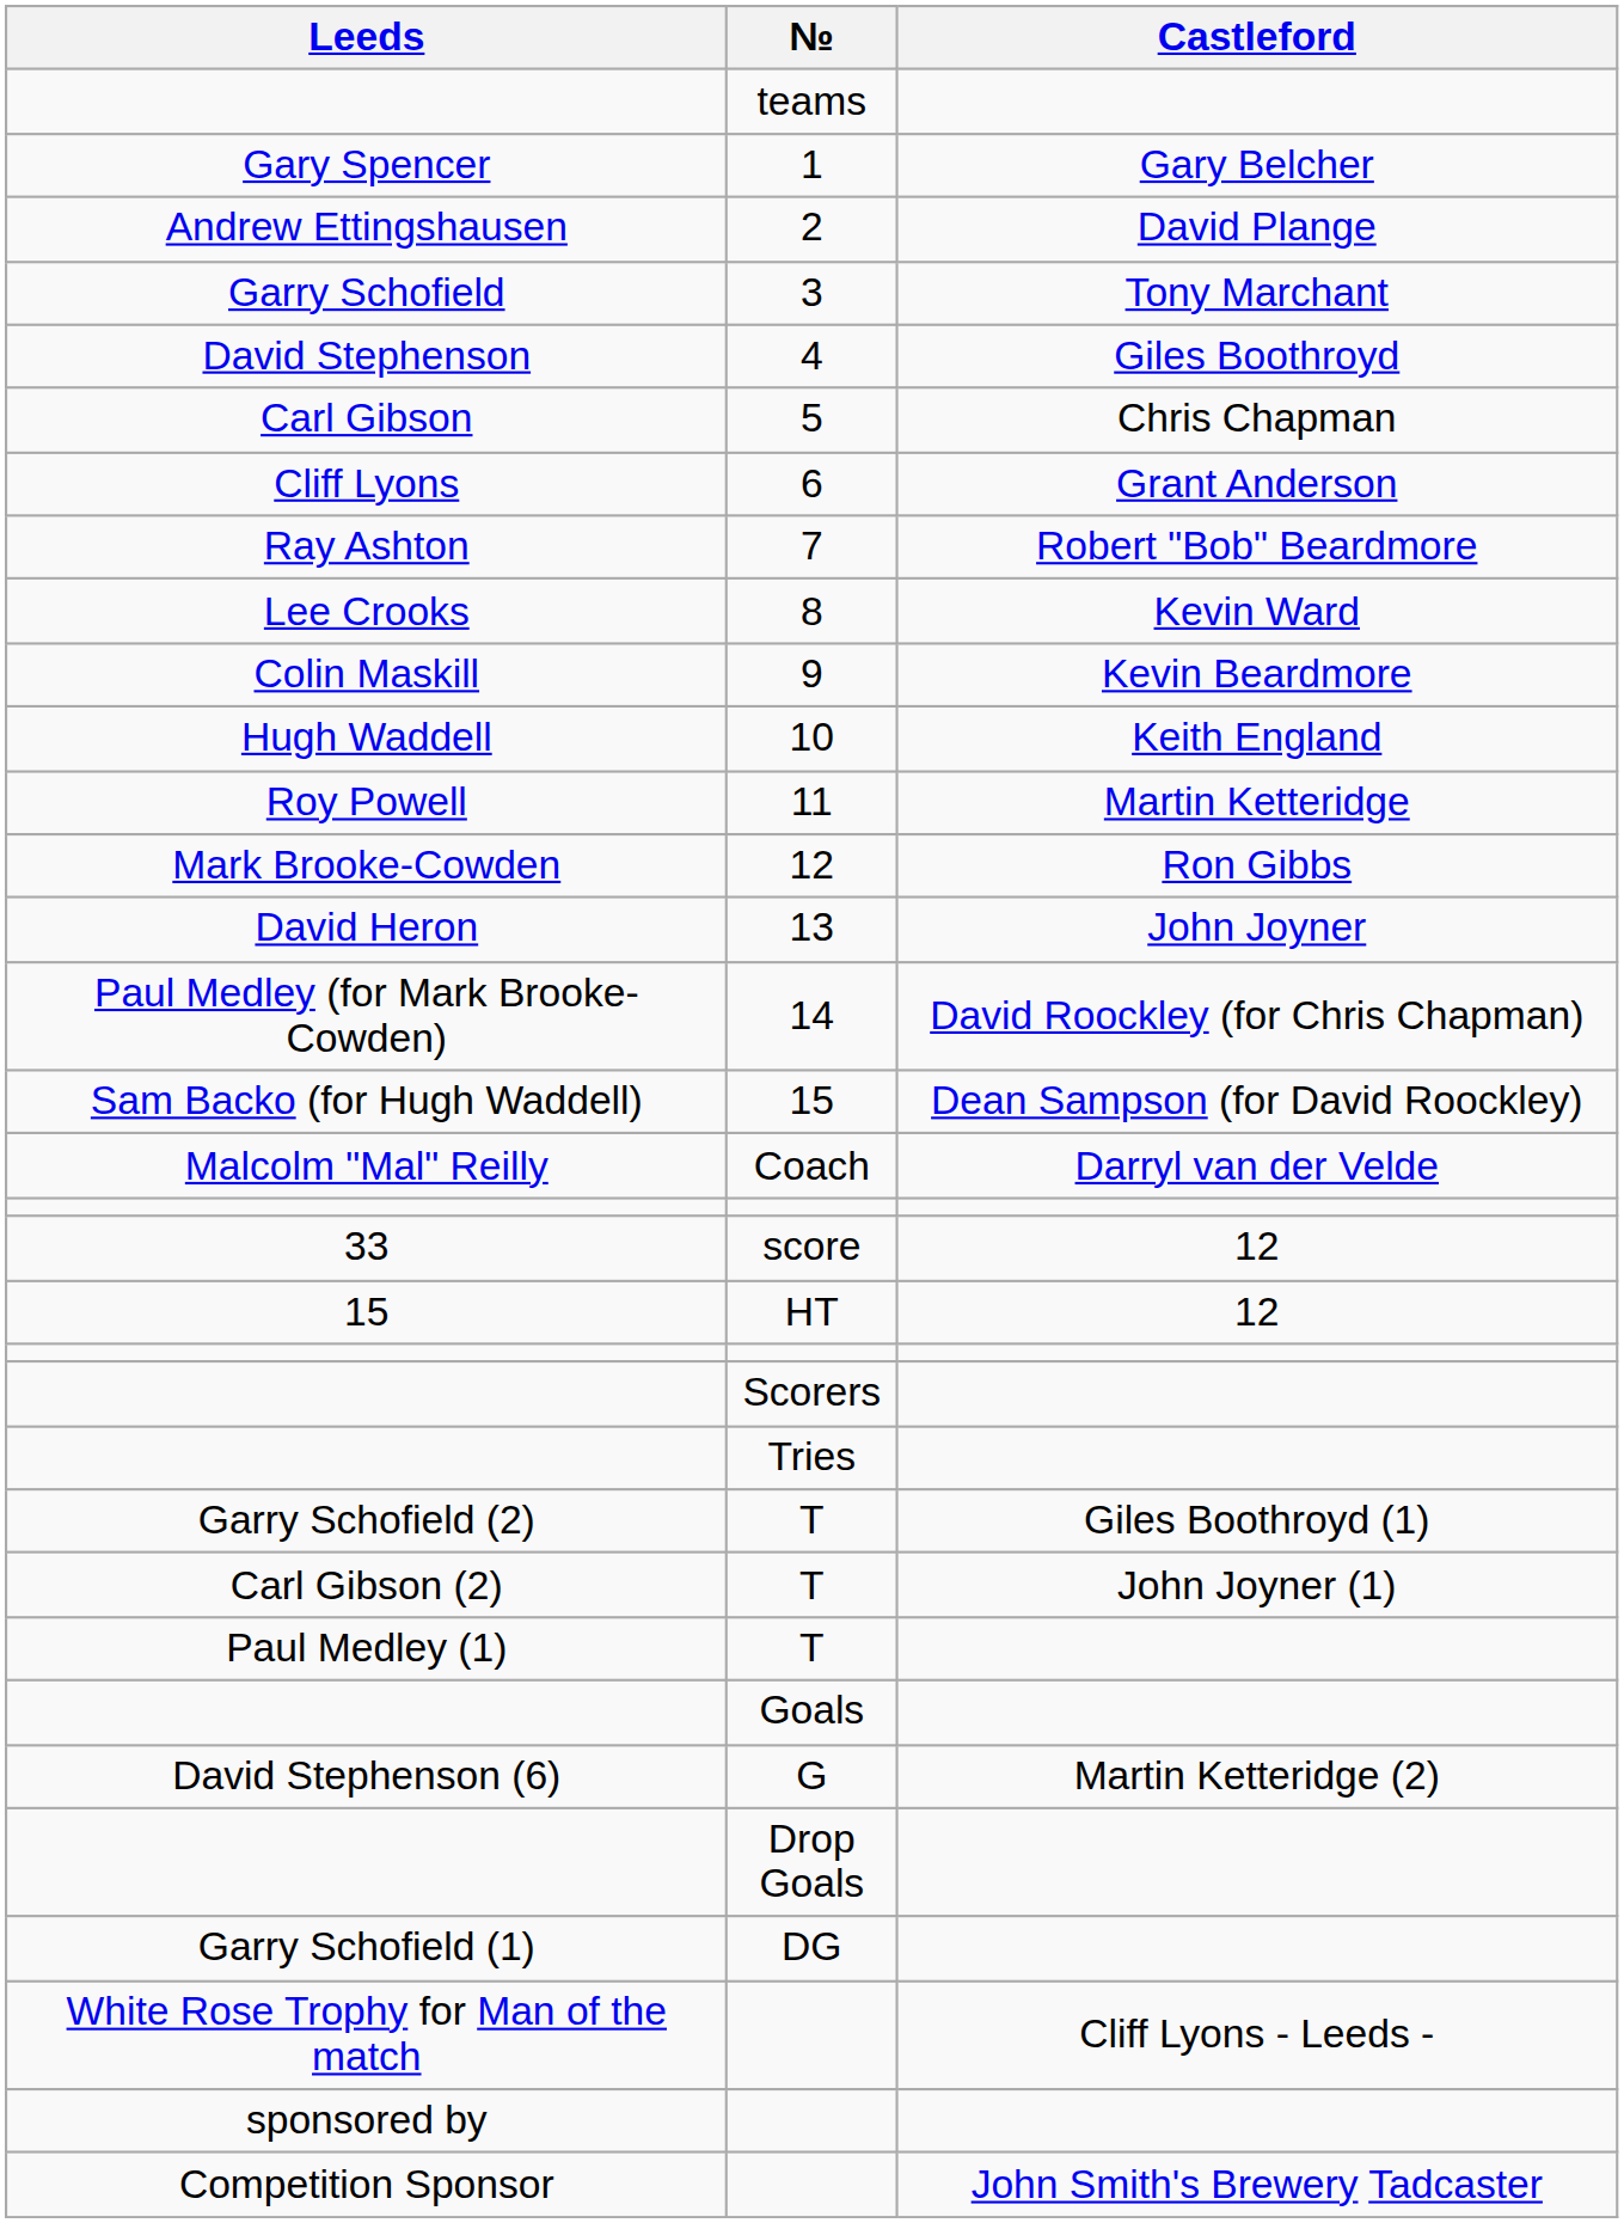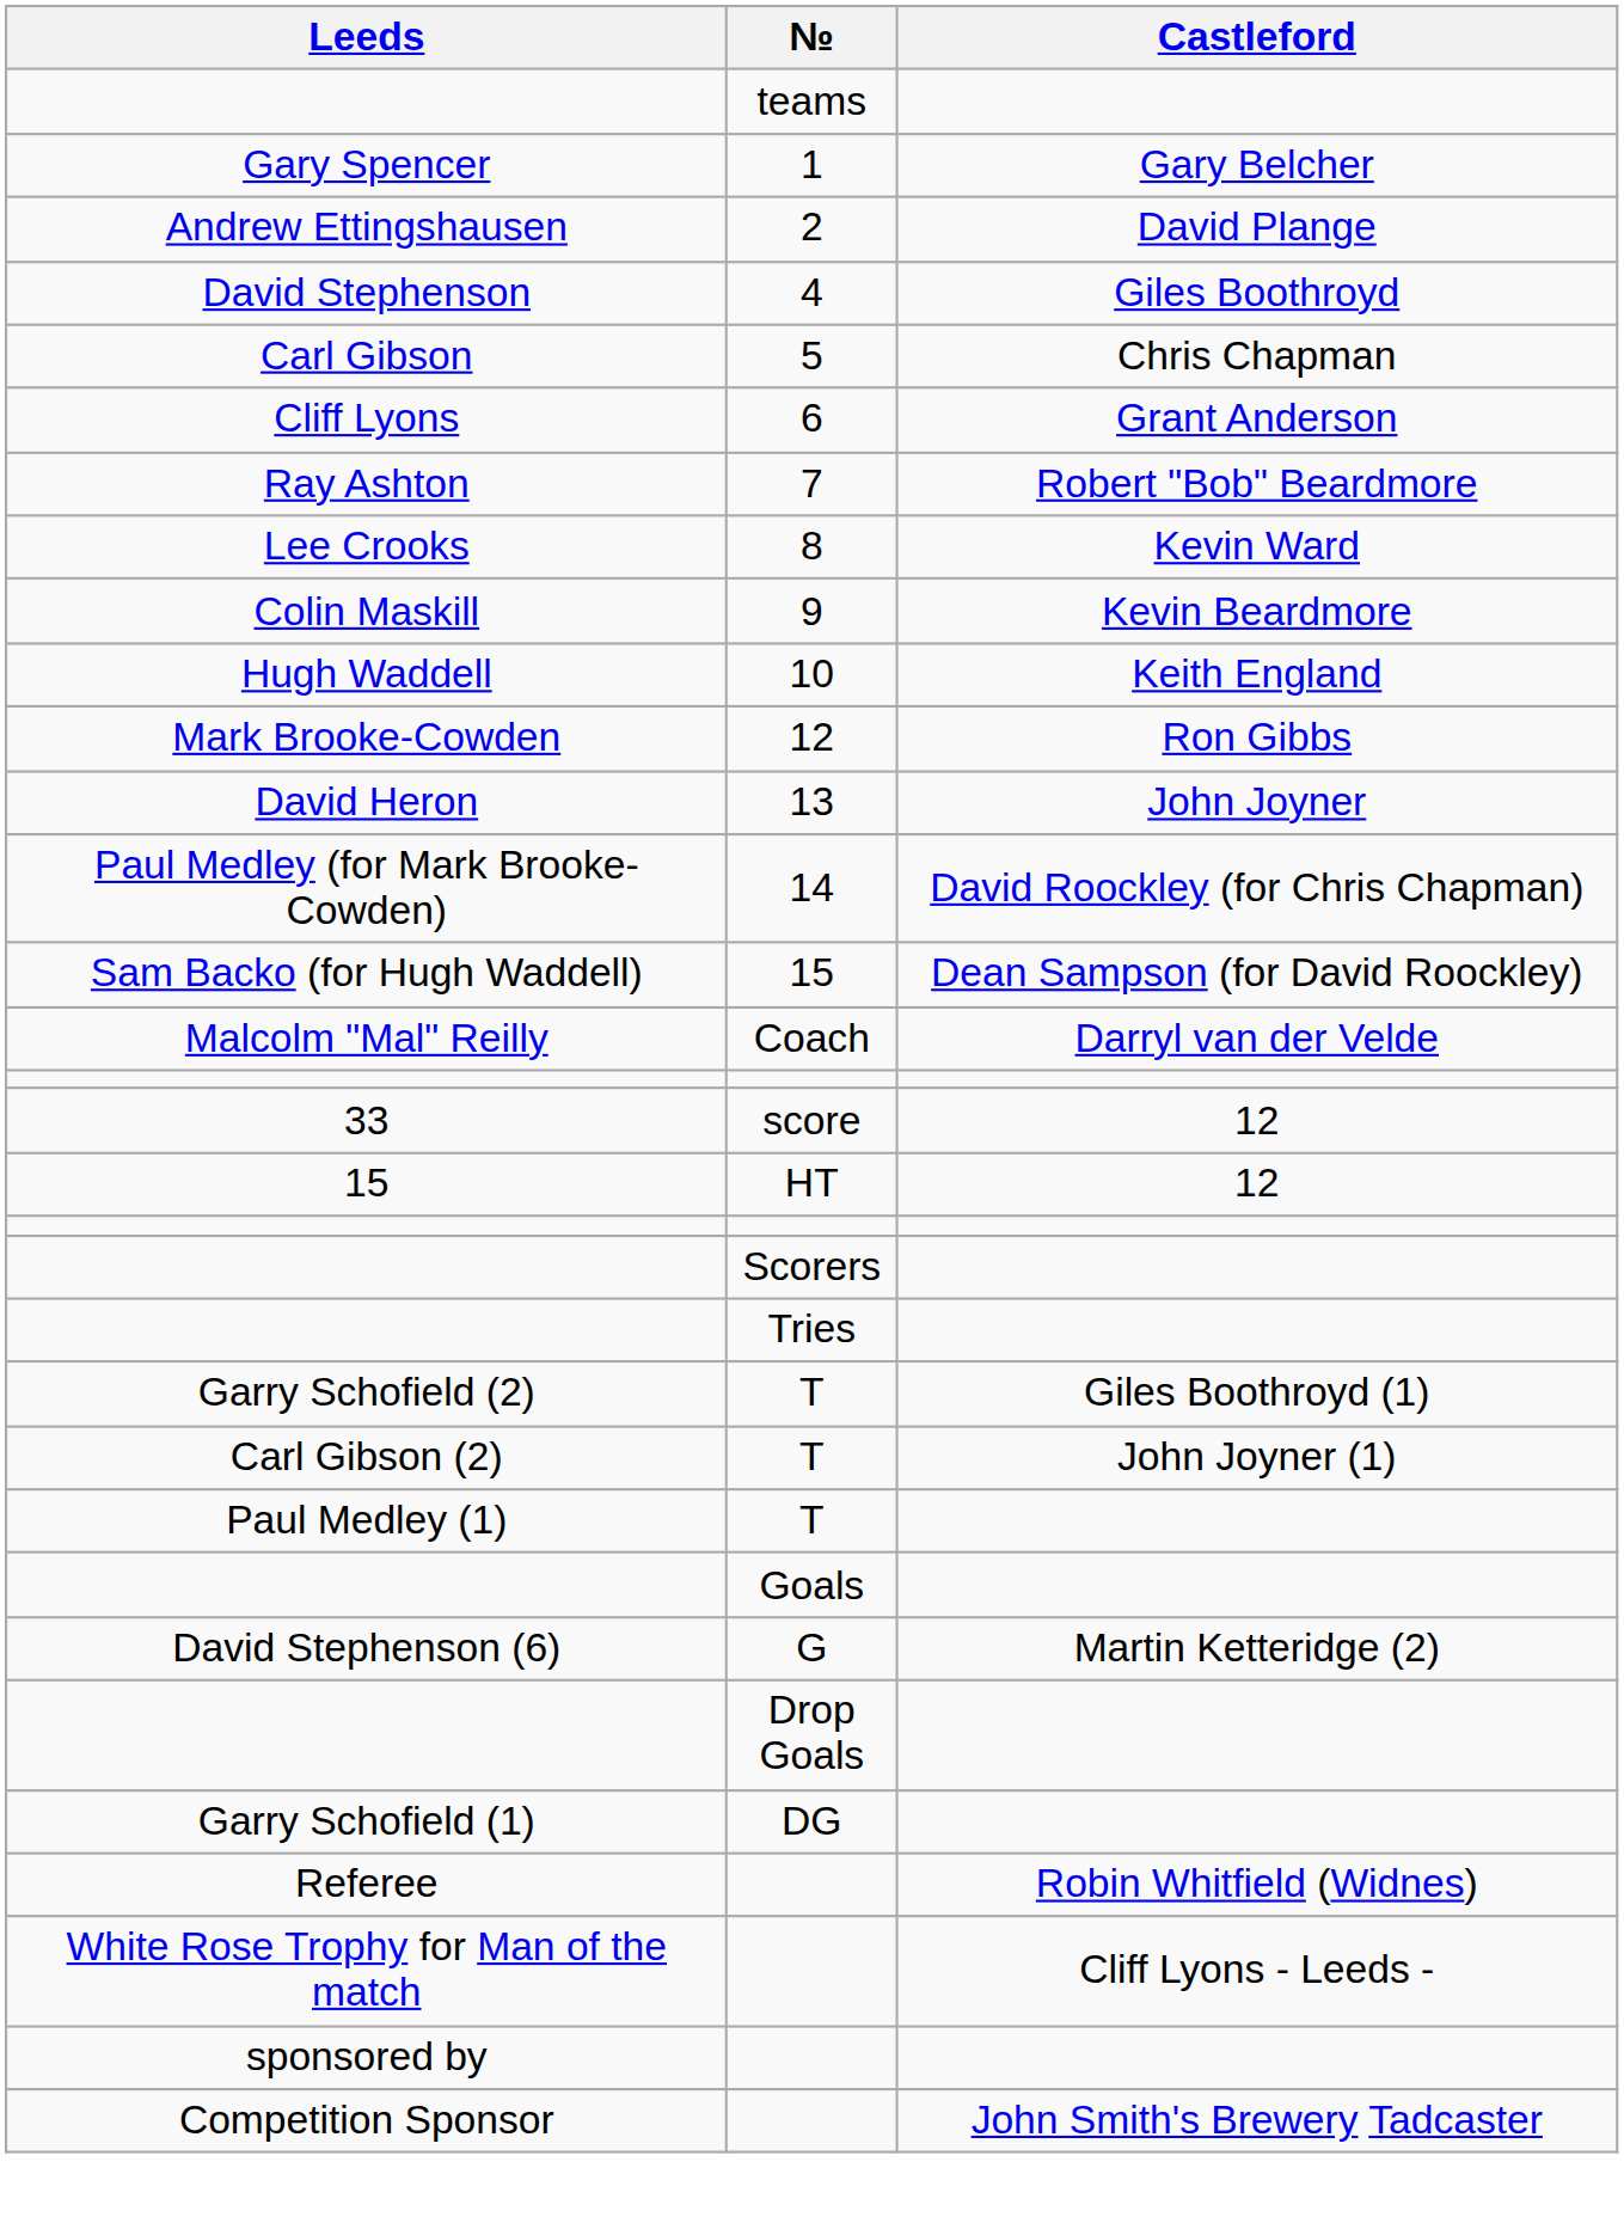- row: Garry Schofield | 3 | Tony Marchant
- row: Roy Powell | 11 | Martin Ketteridge
+ row: Referee | Robin Whitfield (Widnes)
